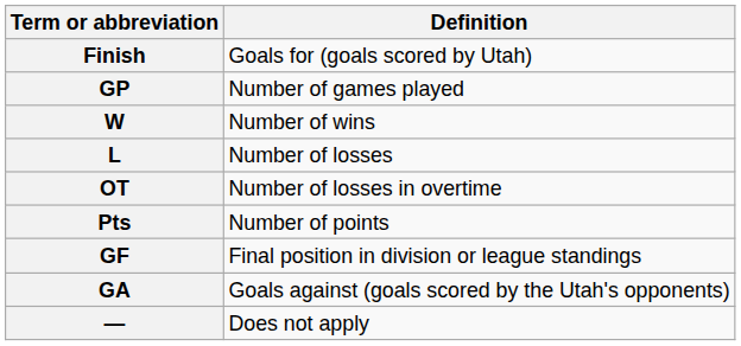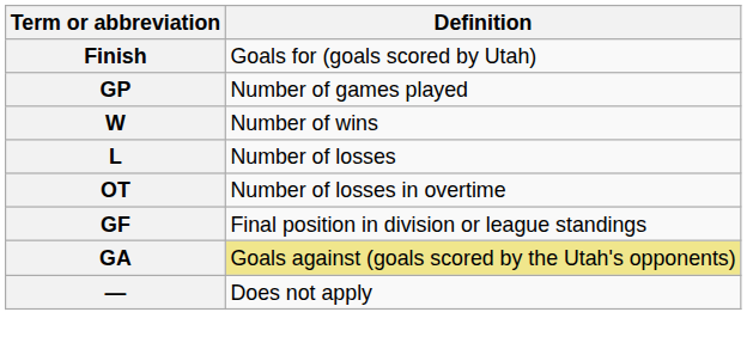- row: Pts | Number of points
GA | Definition: no background -> khaki background
